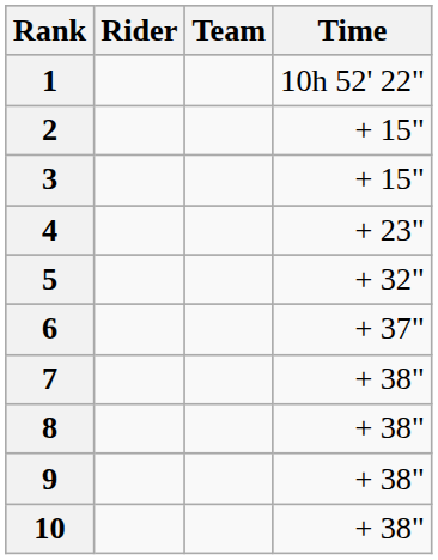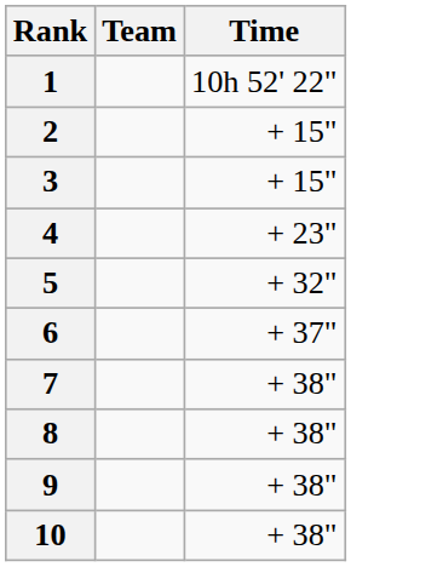- column: Rider
